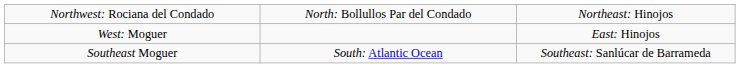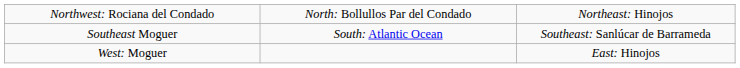rows swapped: West: Moguer <-> Southeast Moguer
